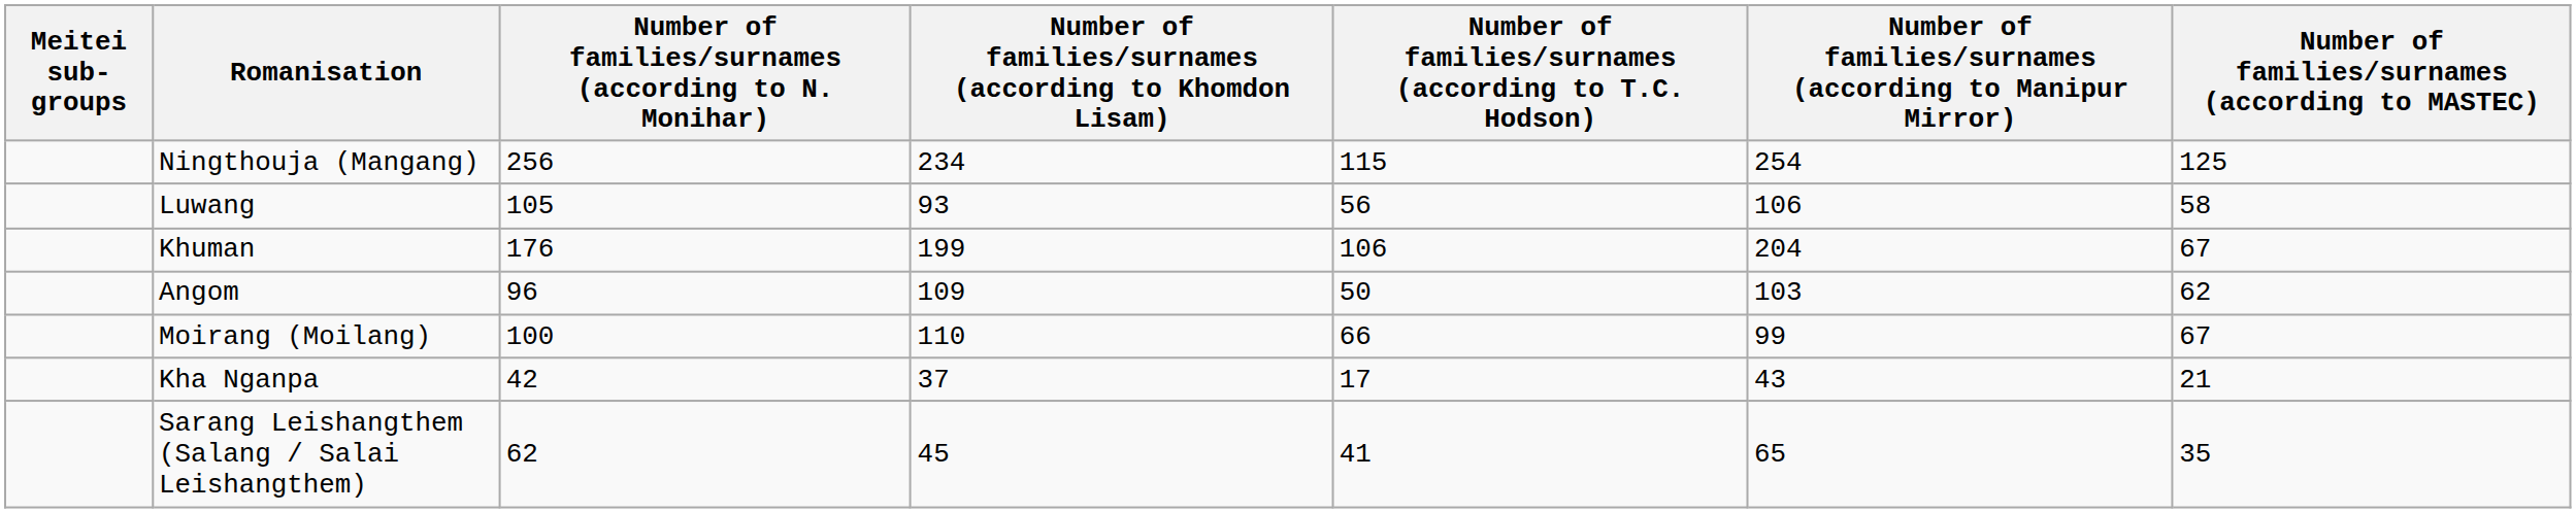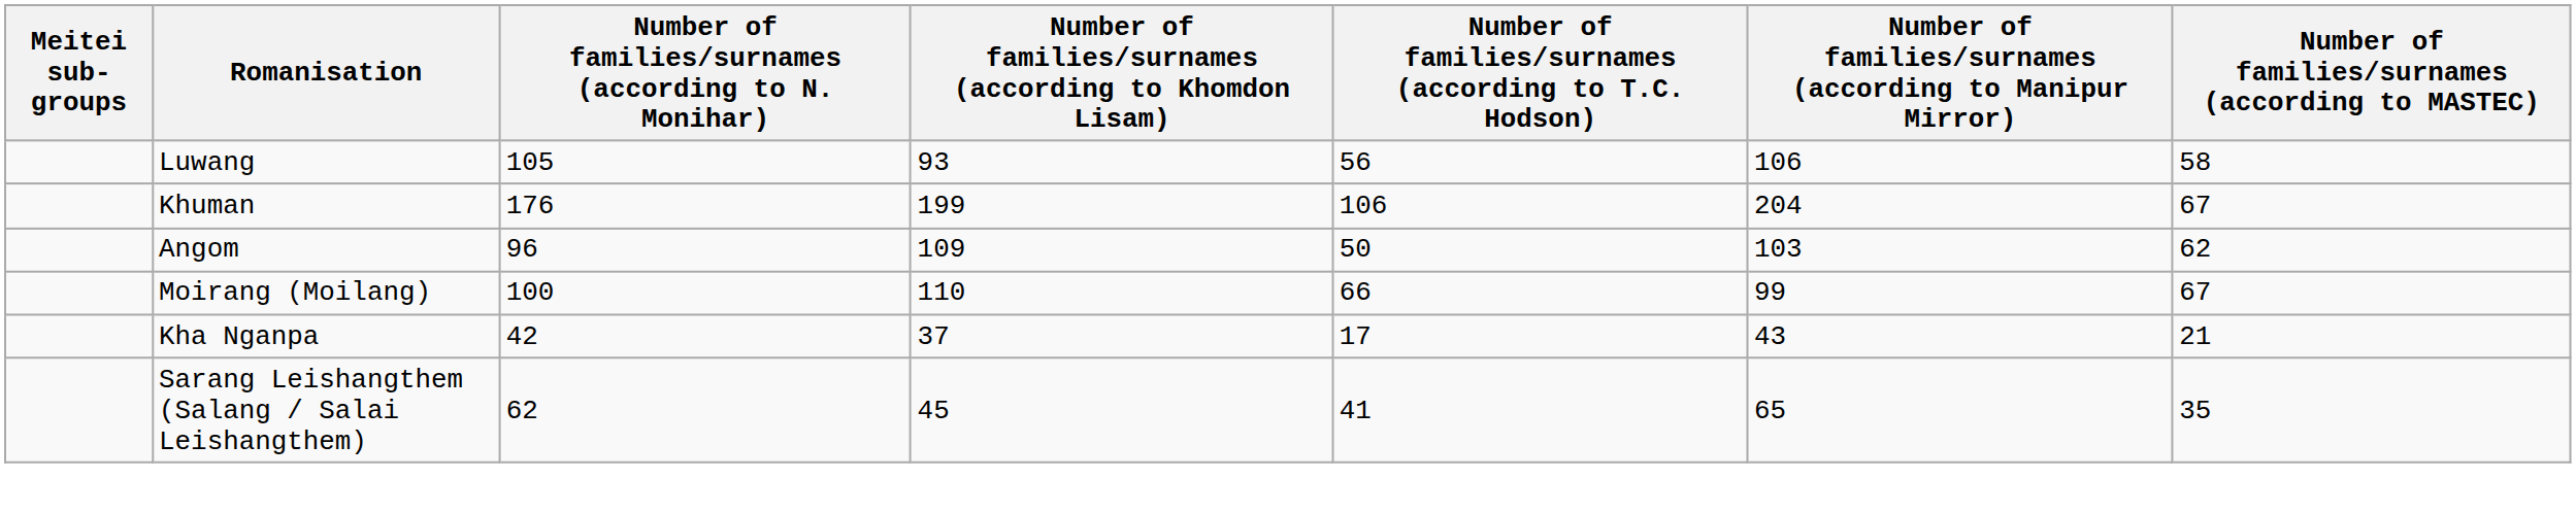- row: Ningthouja (Mangang) | 256 | 234 | 115 | 254 | 125
